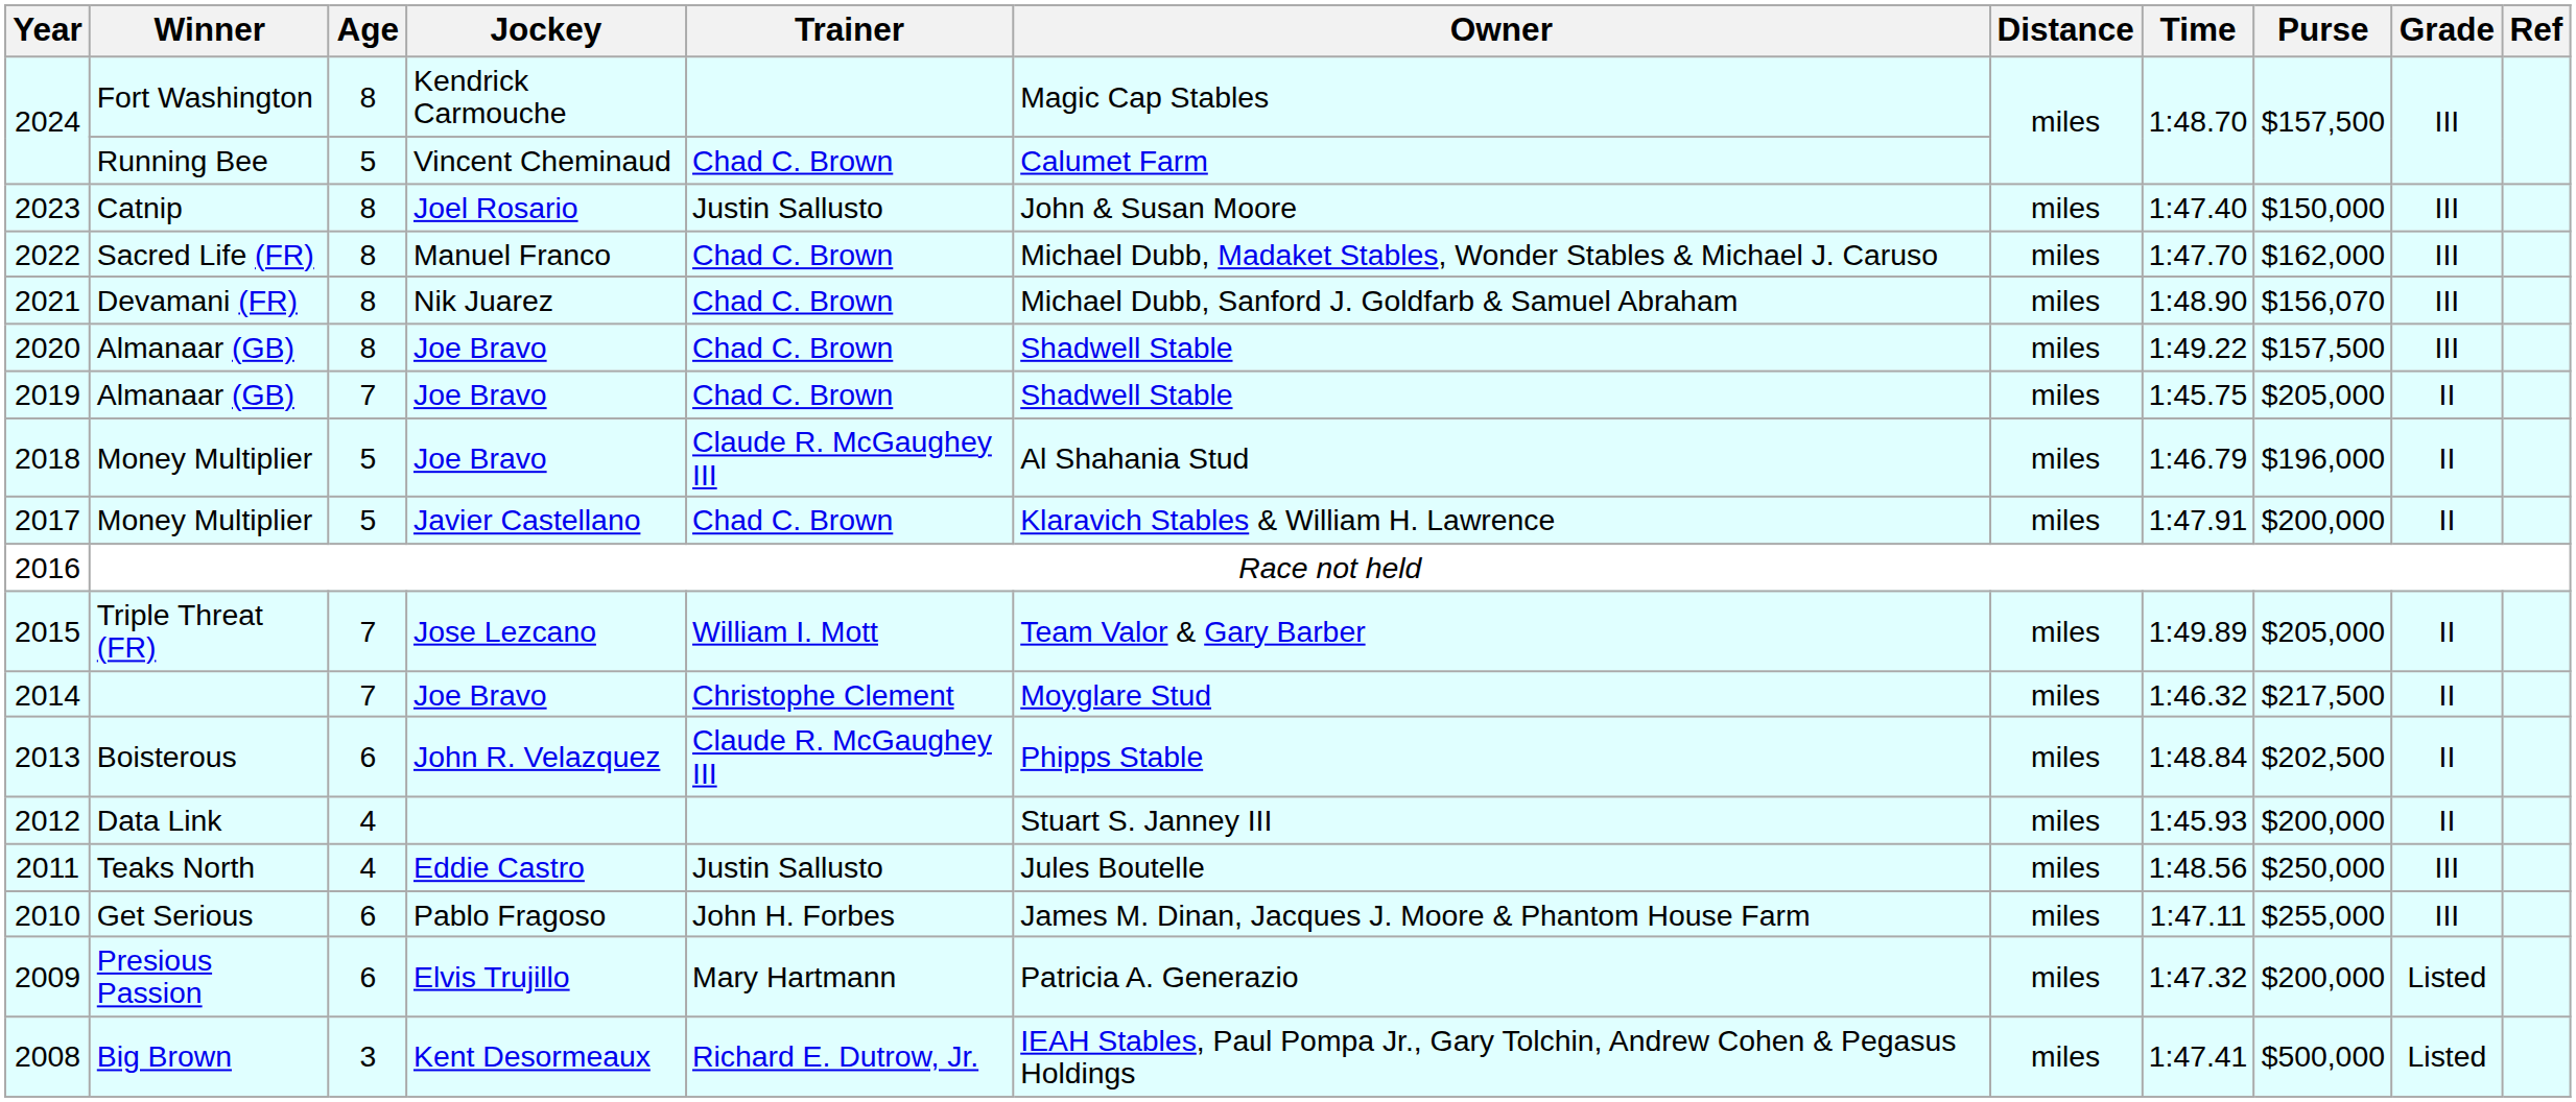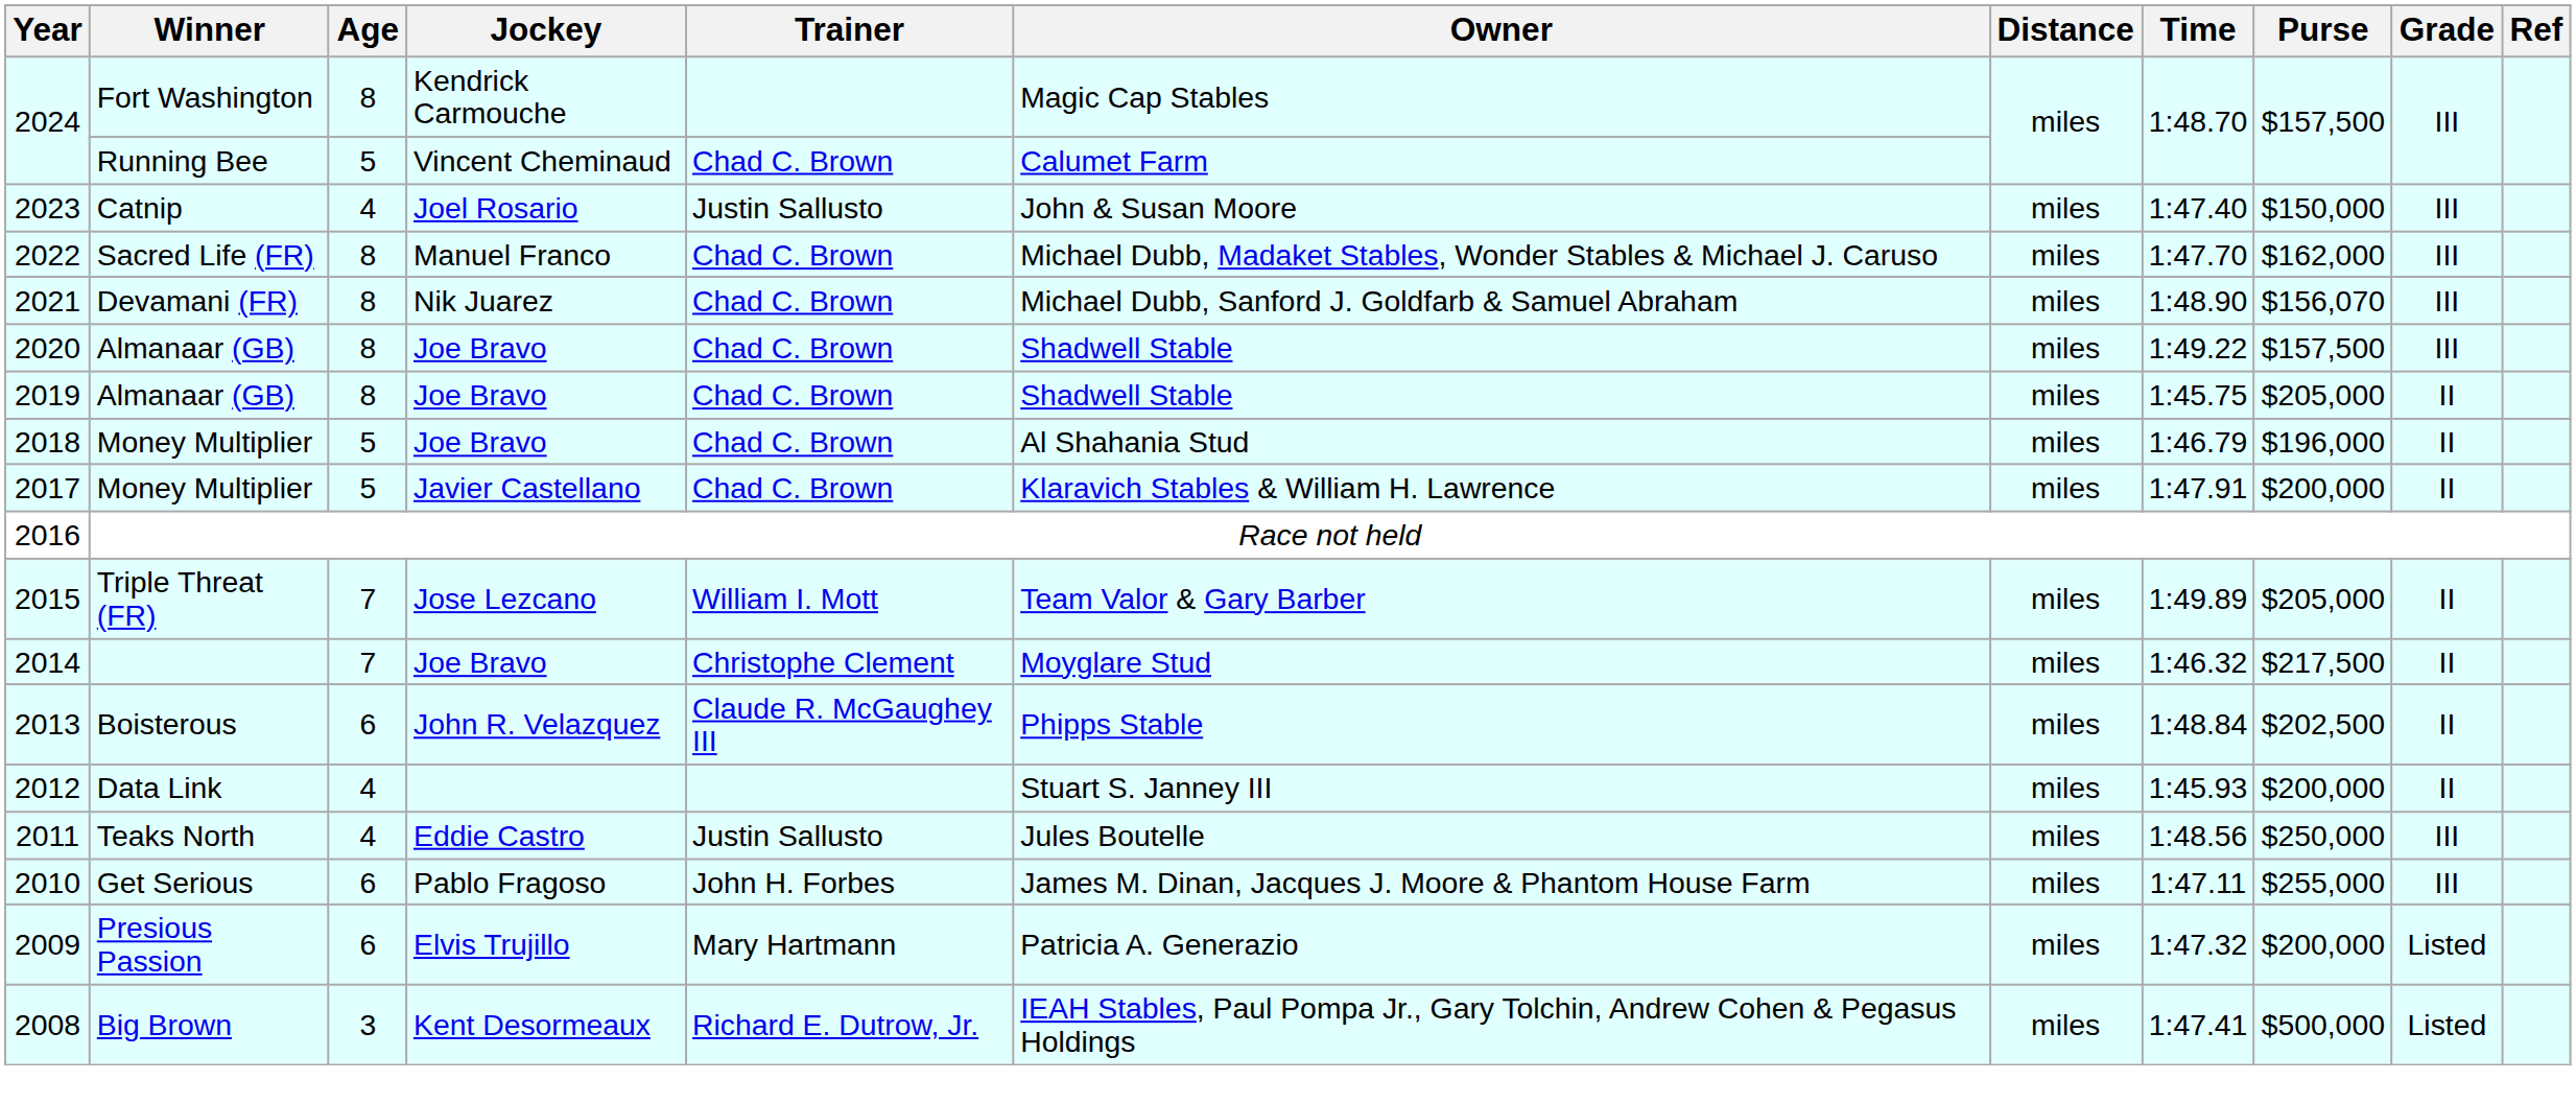2023 | Age: 8 -> 4
2019 | Age: 7 -> 8
2018 | Trainer: Claude R. McGaughey III -> Chad C. Brown
